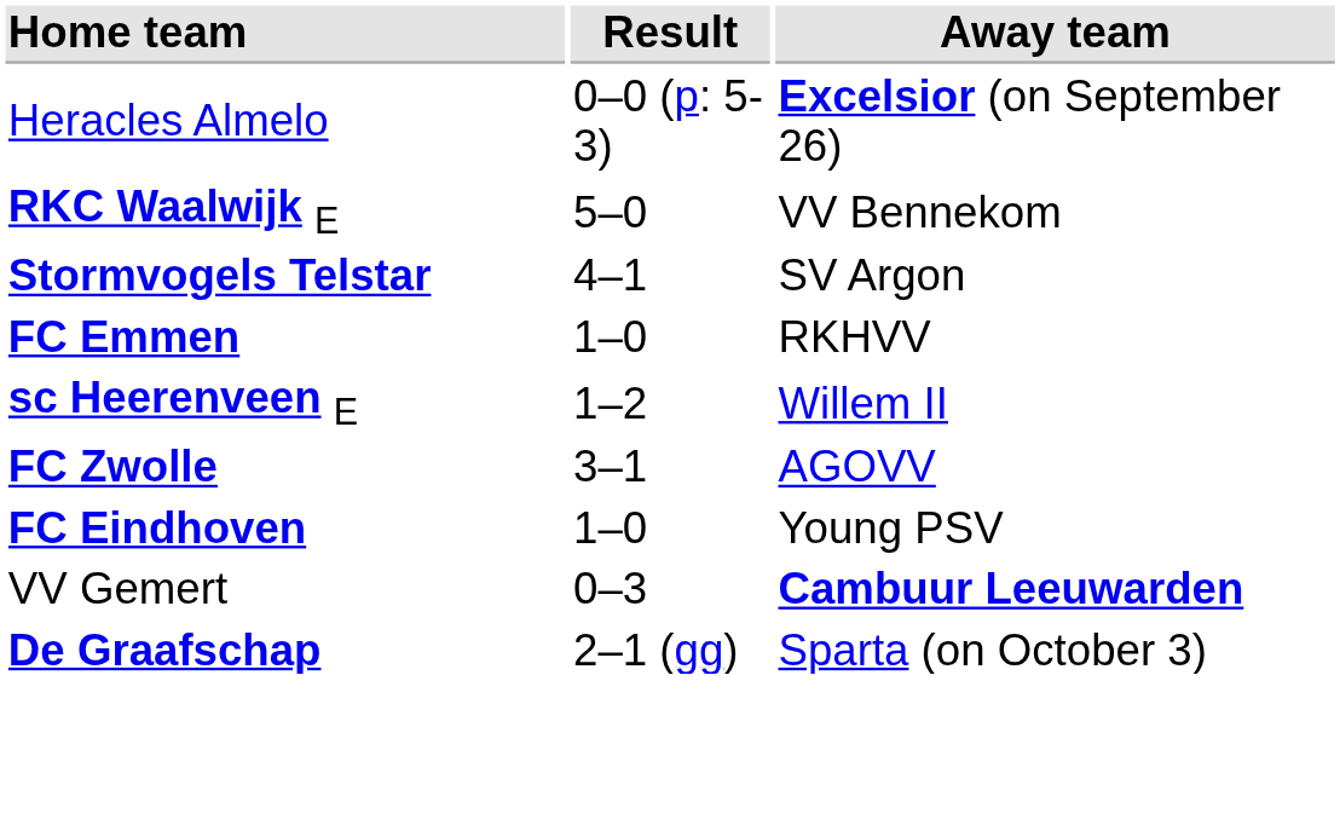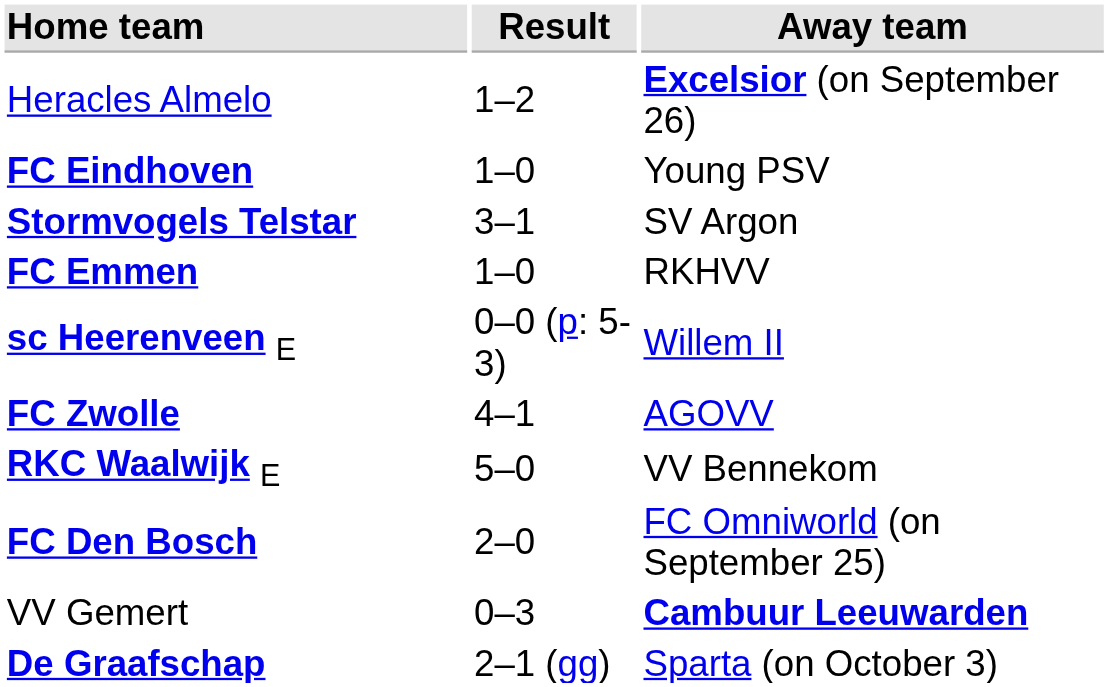Heracles Almelo | Result: 0–0 (p: 5-3) -> 1–2
rows swapped: RKC Waalwijk E <-> FC Eindhoven
Stormvogels Telstar | Result: 4–1 -> 3–1
sc Heerenveen E | Result: 1–2 -> 0–0 (p: 5-3)
FC Zwolle | Result: 3–1 -> 4–1
+ row: FC Den Bosch | 2–0 | FC Omniworld (on September 25)
